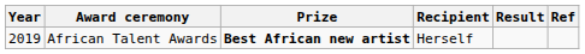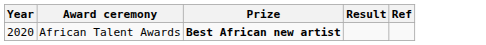- column: Recipient | Herself
African Talent Awards | Year: 2019 -> 2020
